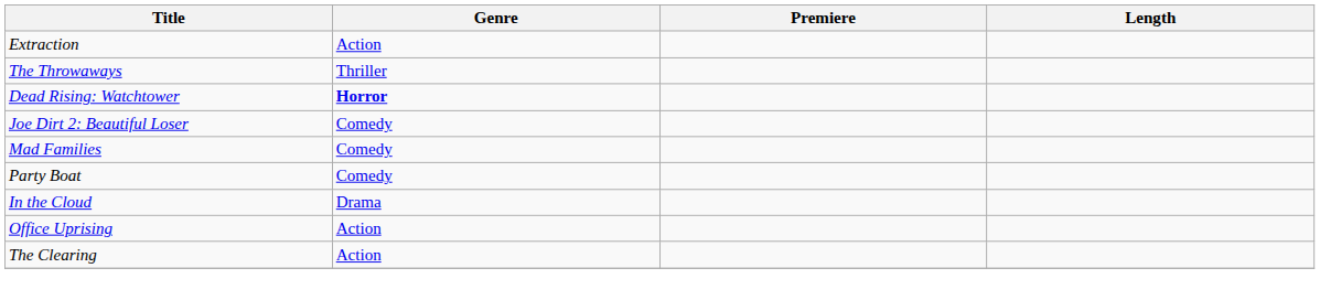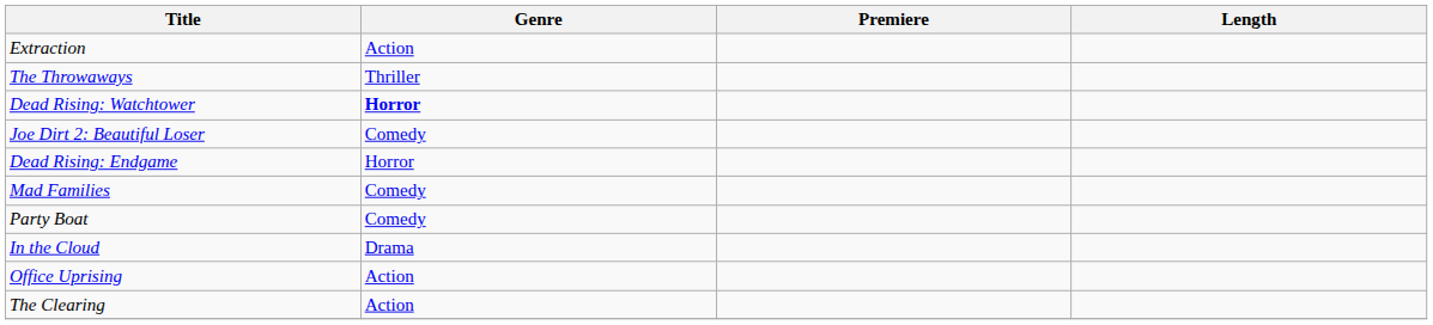+ row: Dead Rising: Endgame | Horror
